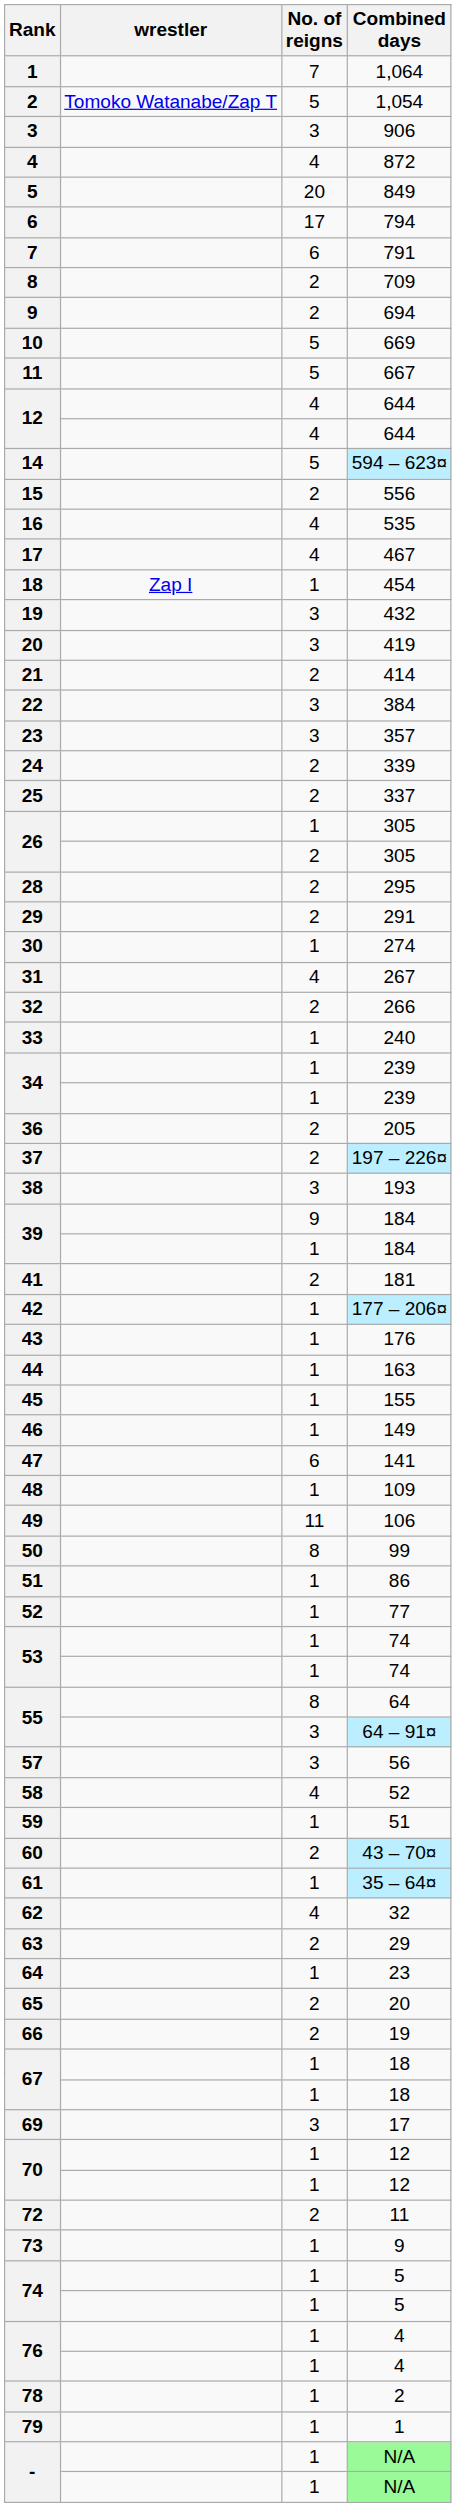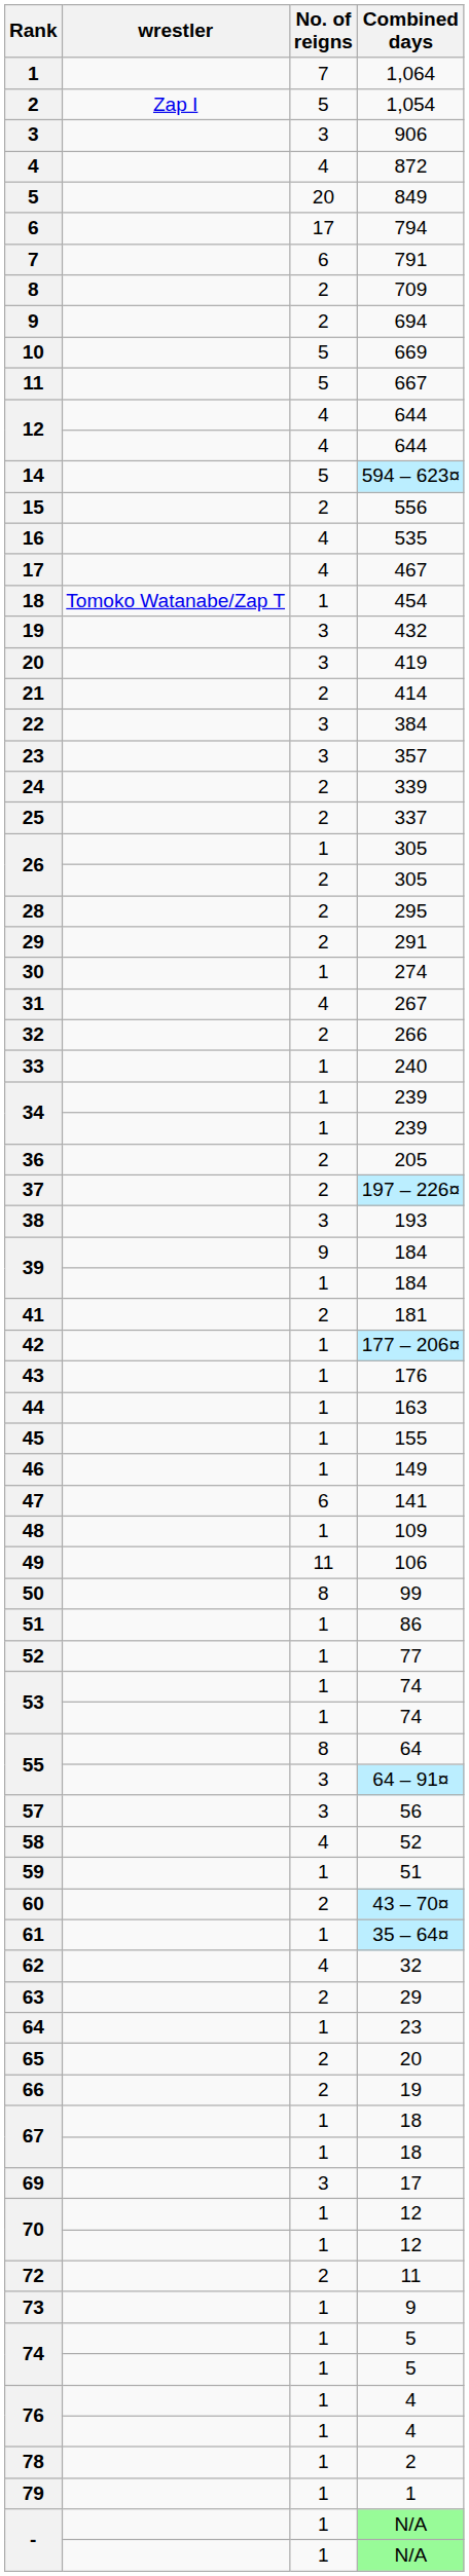1,054 | wrestler: Tomoko Watanabe/Zap T -> Zap I
454 | wrestler: Zap I -> Tomoko Watanabe/Zap T
